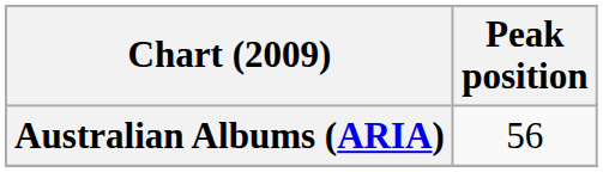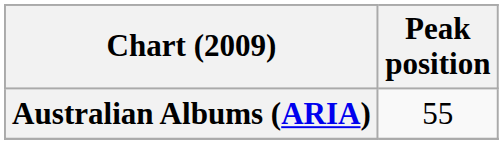Australian Albums (ARIA) | Peak position: 56 -> 55
